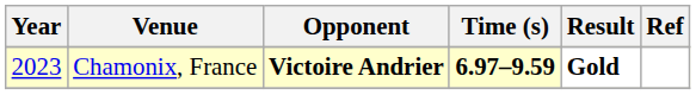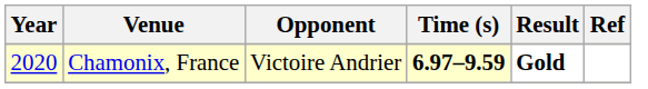Chamonix, France | Year: 2023 -> 2020
Chamonix, France | Opponent: bold -> normal
